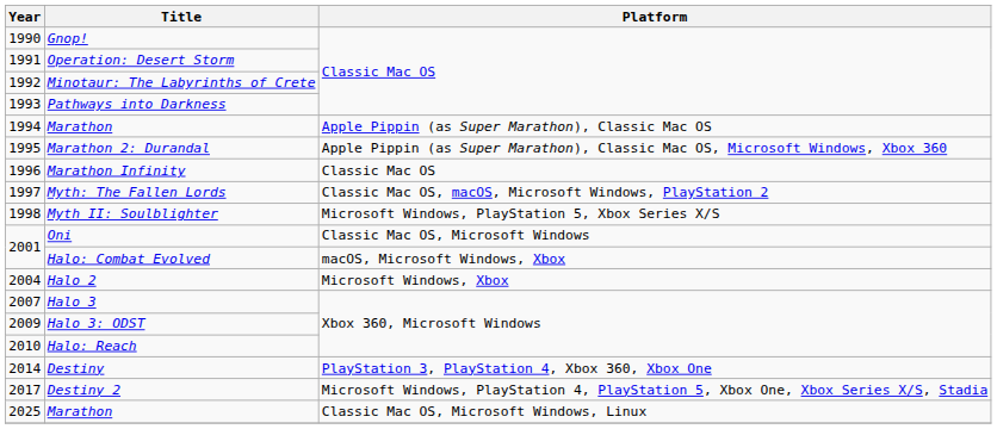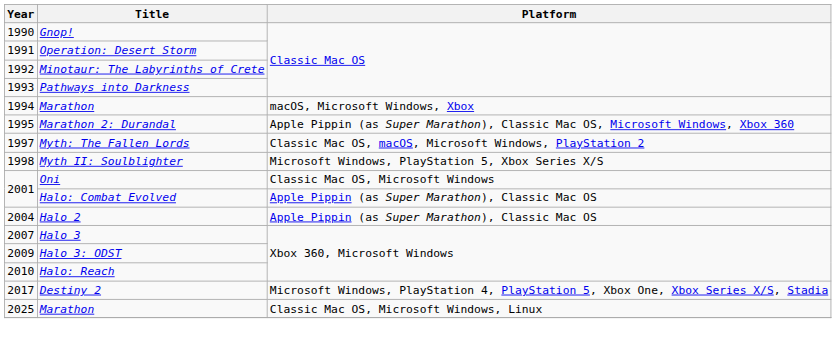1994 / Marathon | Platform: Apple Pippin (as Super Marathon), Classic Mac OS -> macOS, Microsoft Windows, Xbox
- row: 1996 | Marathon Infinity | Classic Mac OS
Halo: Combat Evolved | Platform: macOS, Microsoft Windows, Xbox -> Apple Pippin (as Super Marathon), Classic Mac OS
Halo 2 | Platform: Microsoft Windows, Xbox -> Apple Pippin (as Super Marathon), Classic Mac OS
- row: 2014 | Destiny | PlayStation 3, PlayStation 4, Xbox 360, Xbox One
